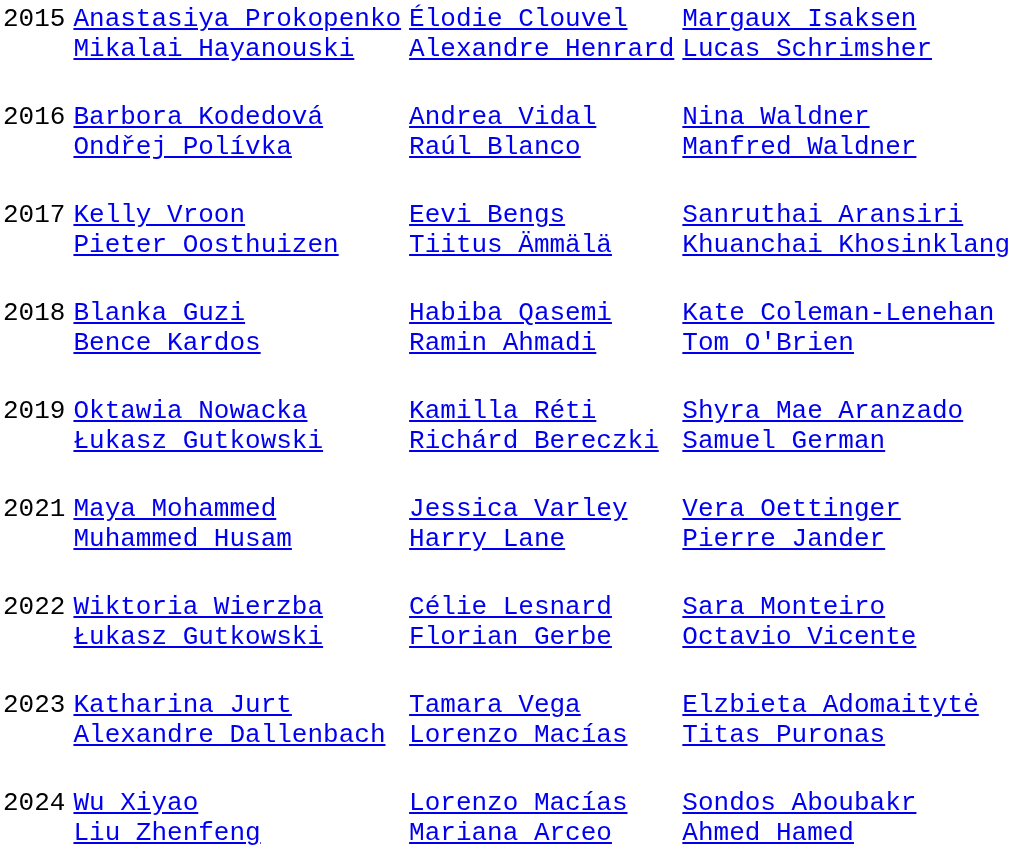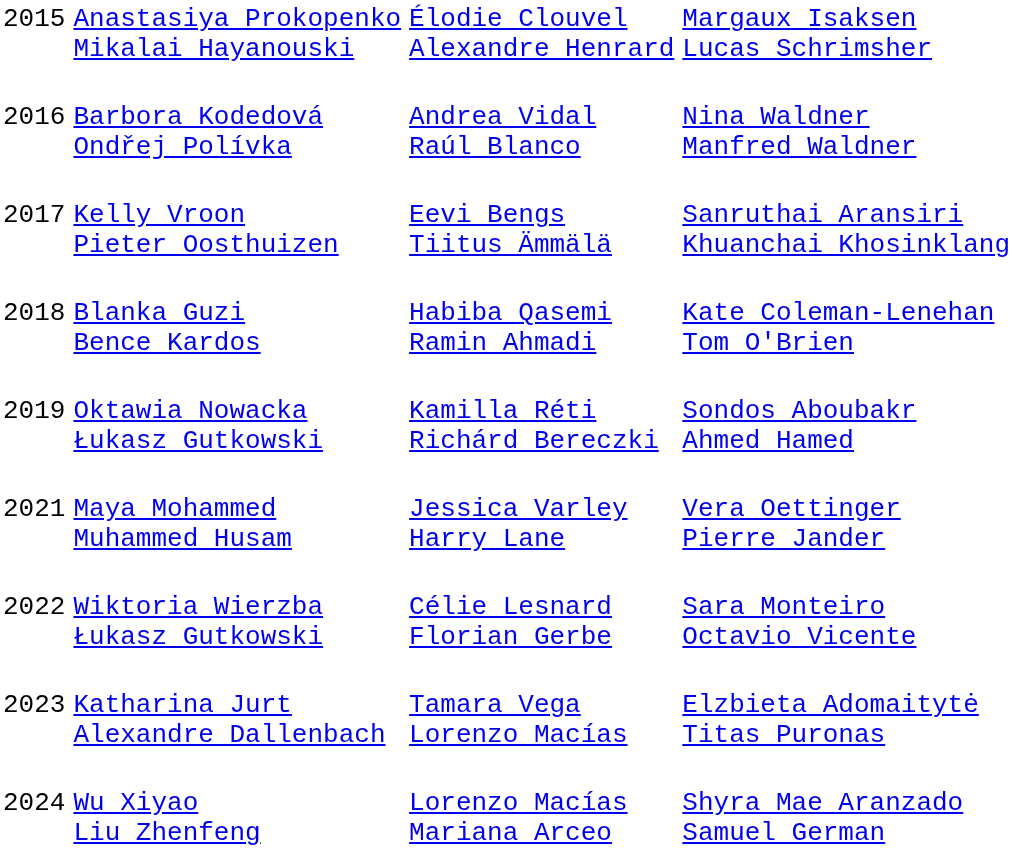Oktawia Nowacka Łukasz Gutkowski | column 4: Shyra Mae Aranzado Samuel German -> Sondos Aboubakr Ahmed Hamed
Wu Xiyao Liu Zhenfeng | column 4: Sondos Aboubakr Ahmed Hamed -> Shyra Mae Aranzado Samuel German
